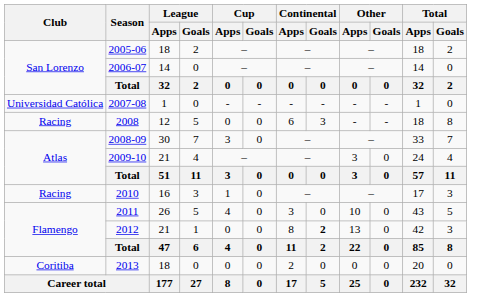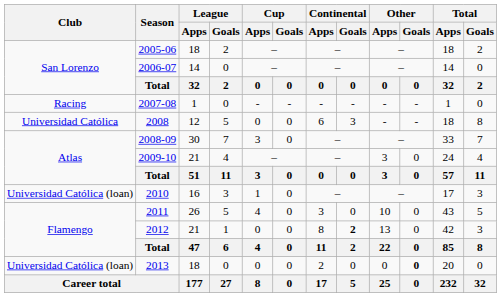2007-08 | Club: Universidad Católica -> Racing
2008 | Club: Racing -> Universidad Católica
2010 | Club: Racing -> Universidad Católica (loan)
2013 | Club: Coritiba -> Universidad Católica (loan)
2013 | Other / Goals: normal -> bold
